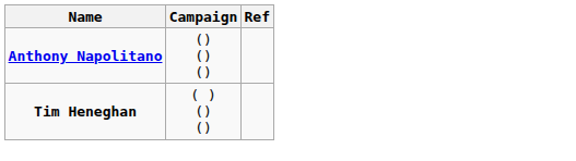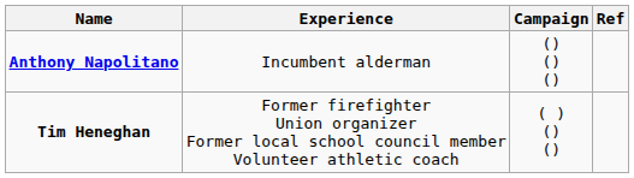+ column: Experience | Incumbent alderman | Former firefighter Union organizer Former local school council member Volunteer athletic coach
